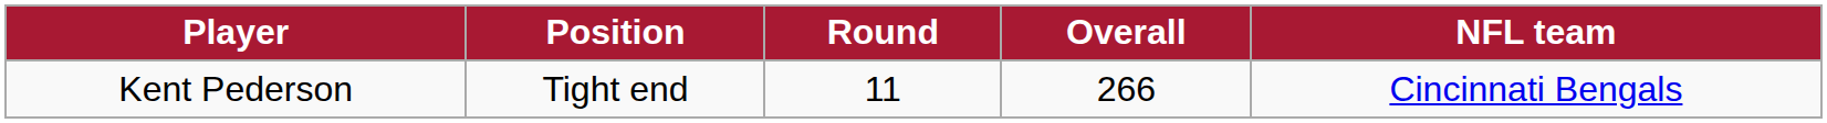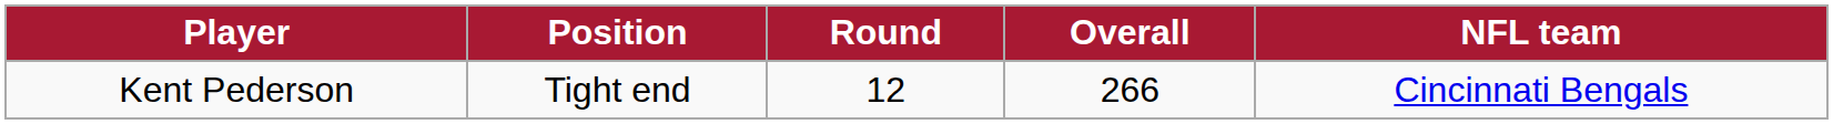Kent Pederson | Round: 11 -> 12
